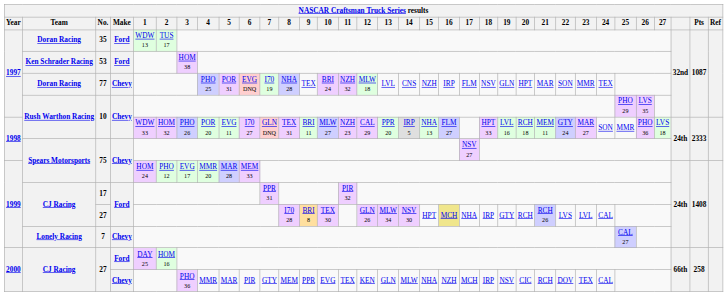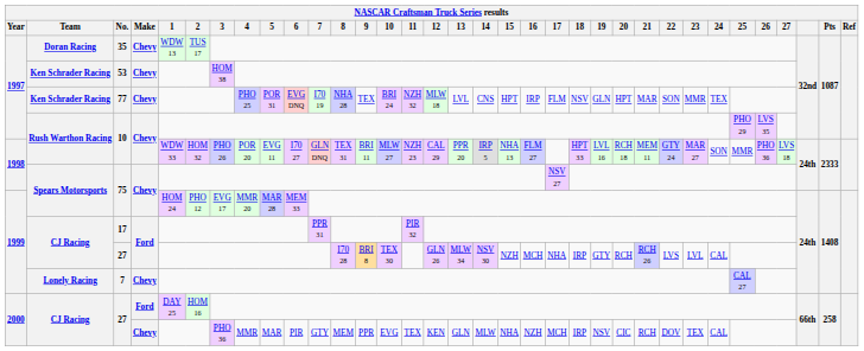35 | Make: Ford -> Chevy
53 | Make: Ford -> Chevy
77 | Team: Doran Racing -> Ken Schrader Racing
77 | 15: NZH -> HPT
1999 / 27 | 15: HPT -> NZH
1999 / 27 | 16: khaki background -> no background
